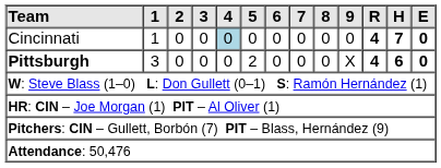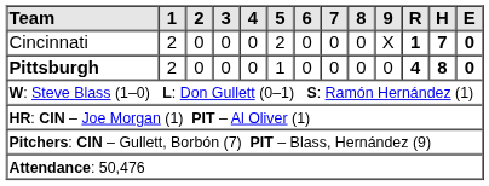Cincinnati | 1: 1 -> 2
Cincinnati | 4: lightblue background -> no background
Cincinnati | 5: 0 -> 2
Cincinnati | 9: 0 -> X
Cincinnati | R: 4 -> 1
Pittsburgh | 1: 3 -> 2
Pittsburgh | 5: 2 -> 1
Pittsburgh | 9: X -> 0
Pittsburgh | H: 6 -> 8
